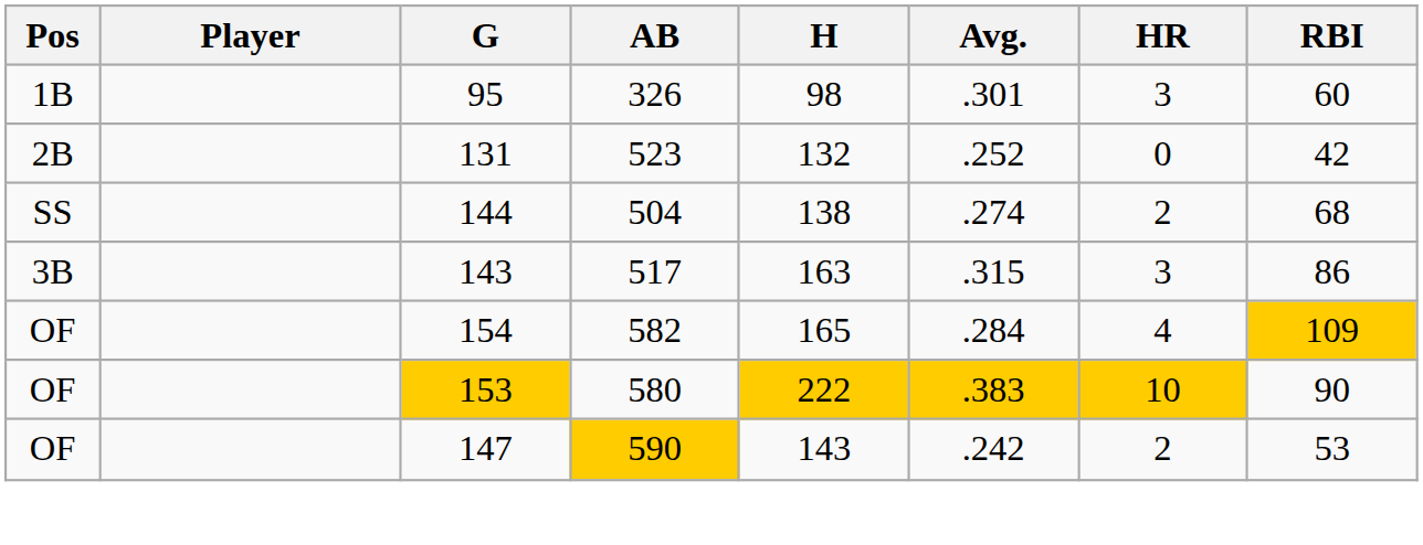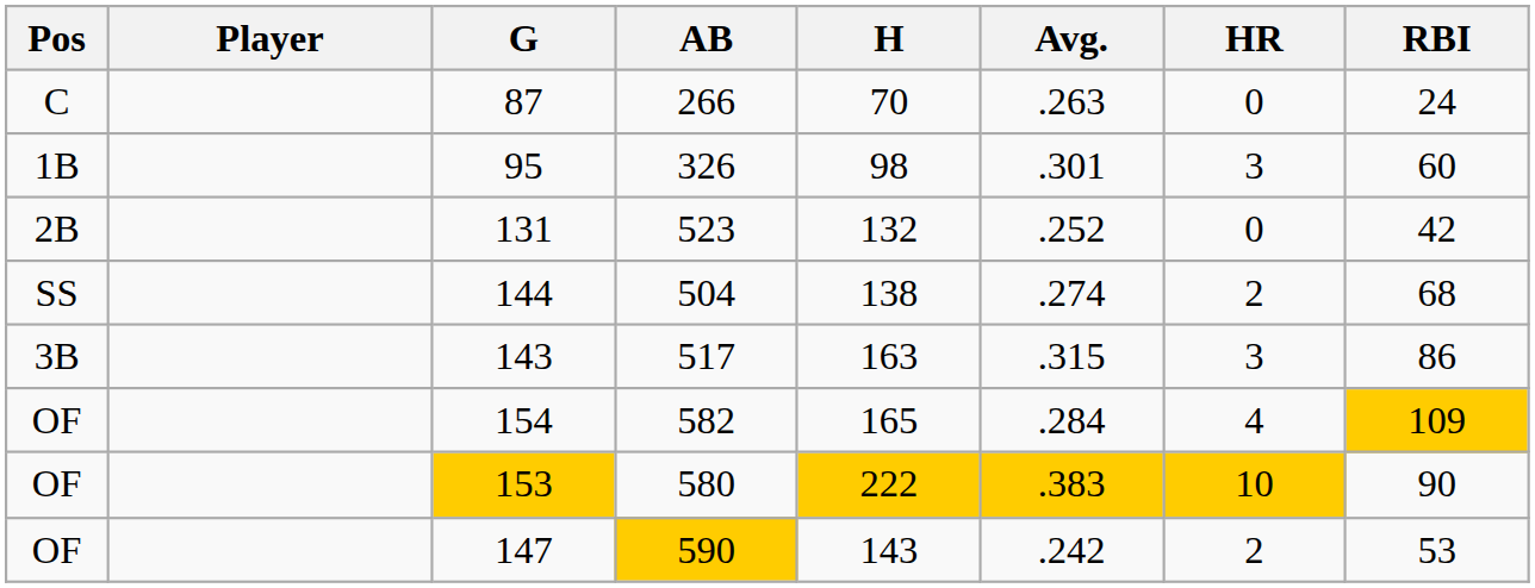+ row: C | 87 | 266 | 70 | .263 | 0 | 24
